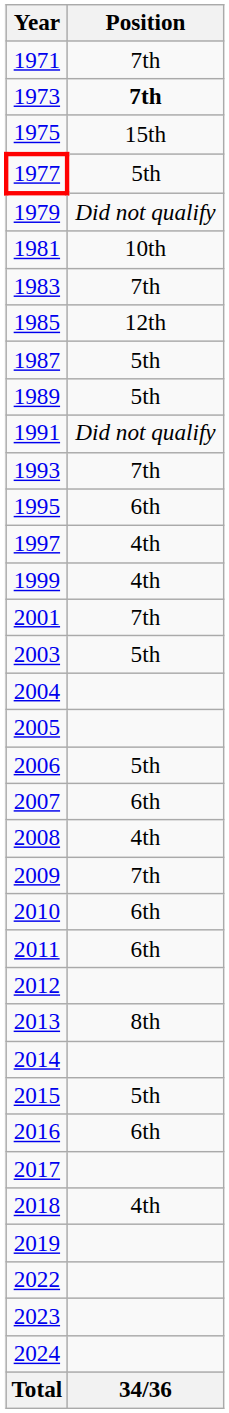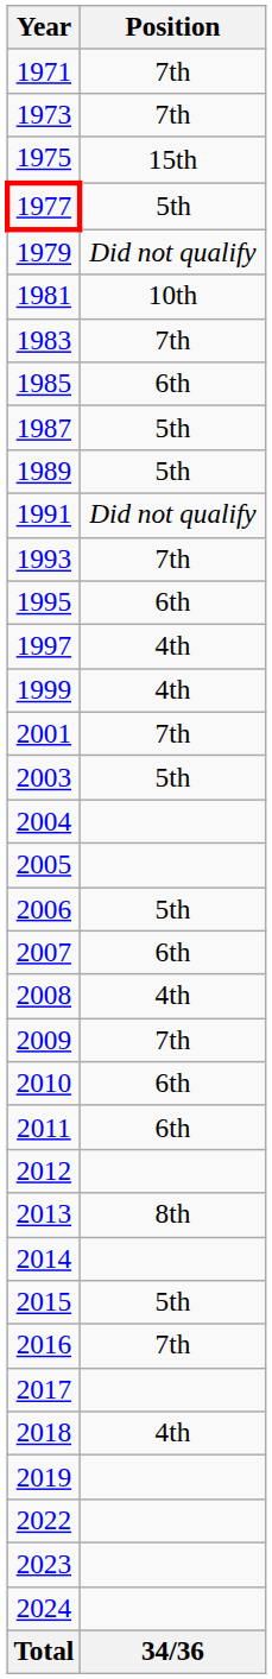1973 | Position: bold -> normal
1985 | Position: 12th -> 6th
2016 | Position: 6th -> 7th
